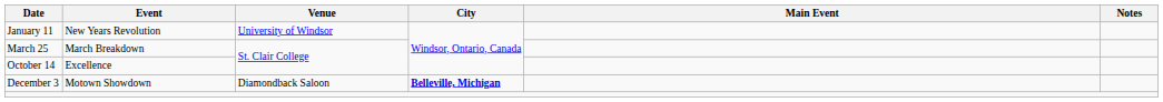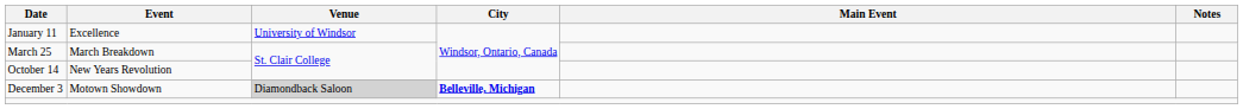January 11 | Event: New Years Revolution -> Excellence
October 14 | Event: Excellence -> New Years Revolution
December 3 | Venue: no background -> lightgrey background
